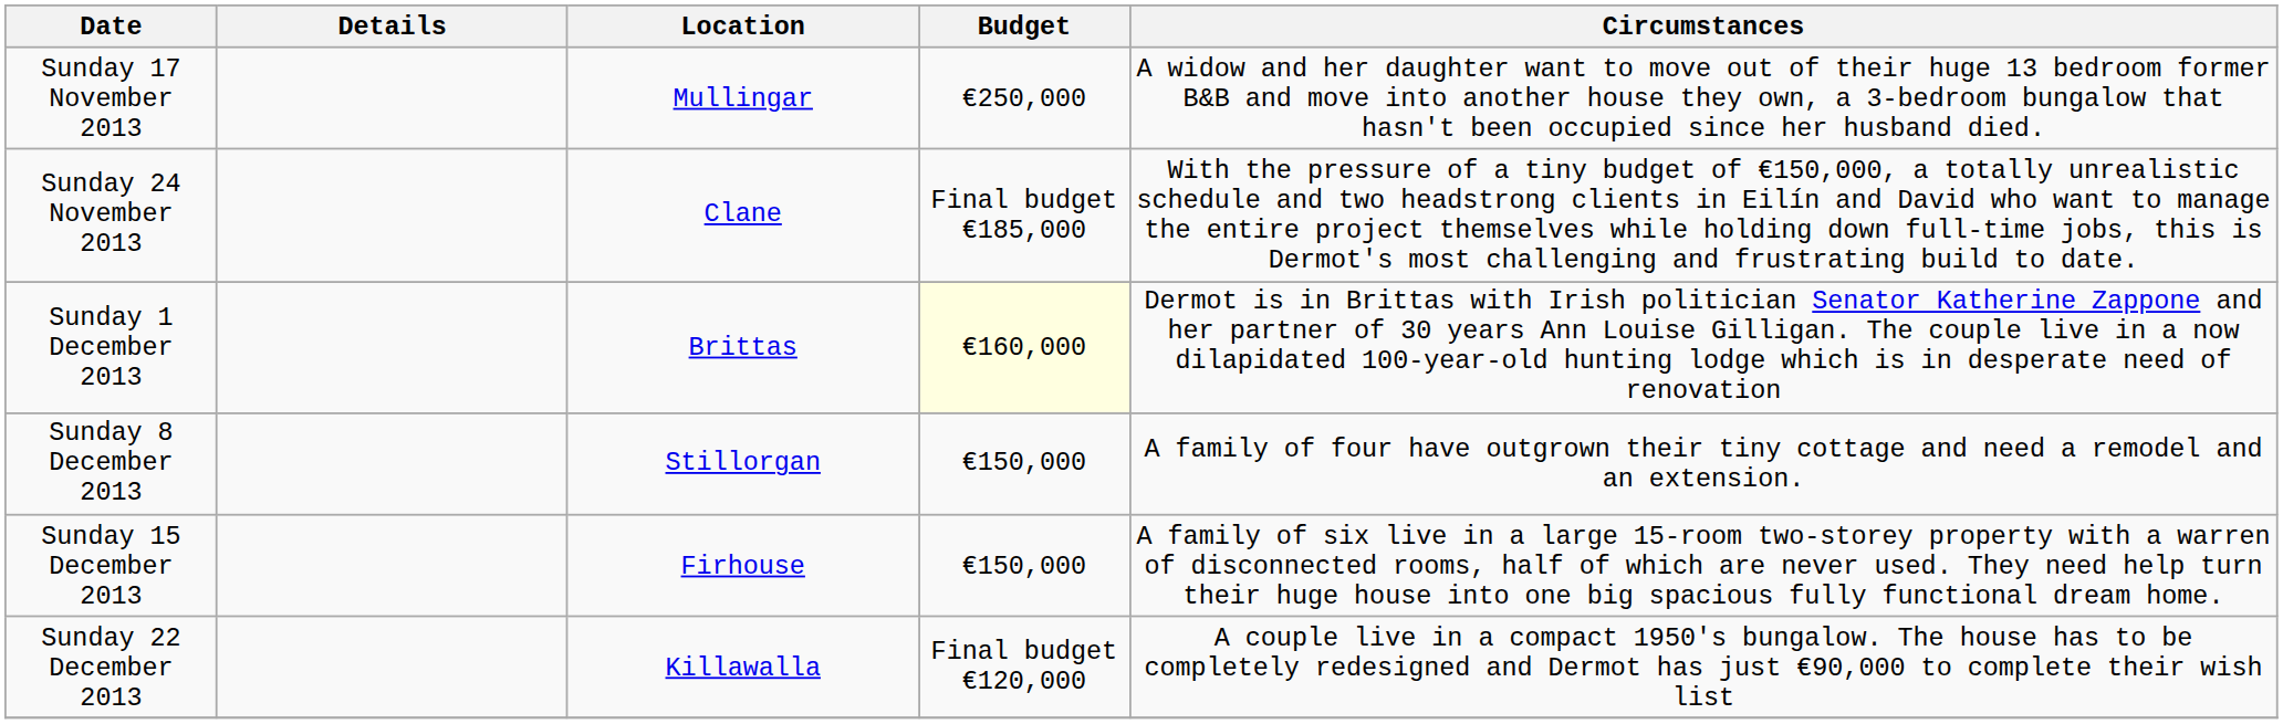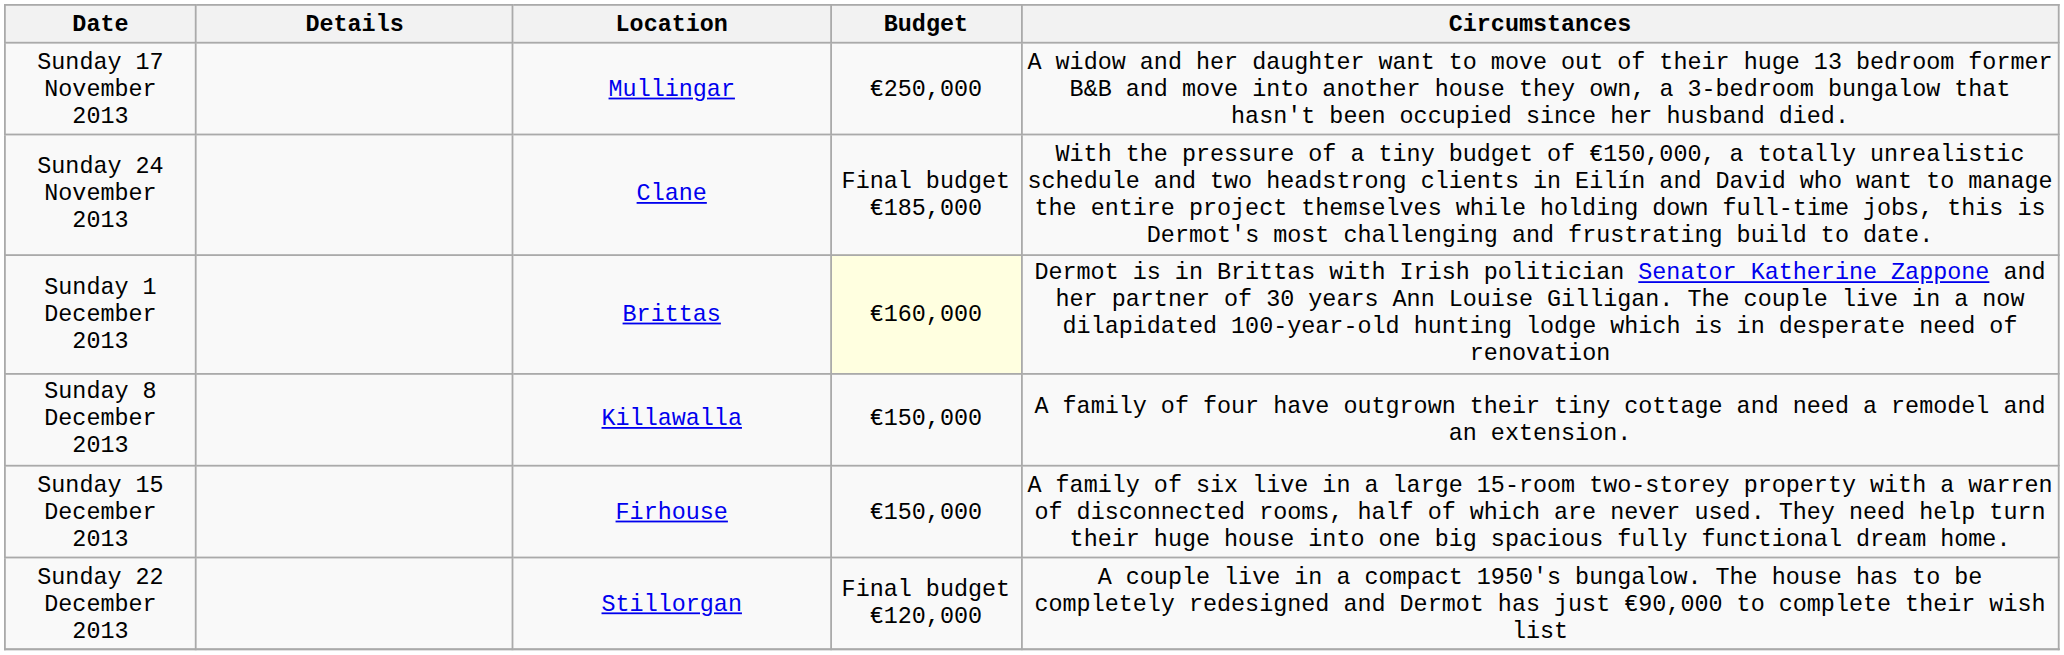Sunday 8 December 2013 | Location: Stillorgan -> Killawalla
Sunday 22 December 2013 | Location: Killawalla -> Stillorgan
